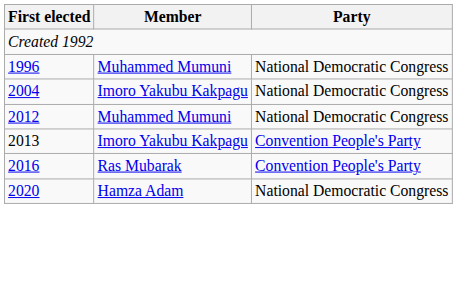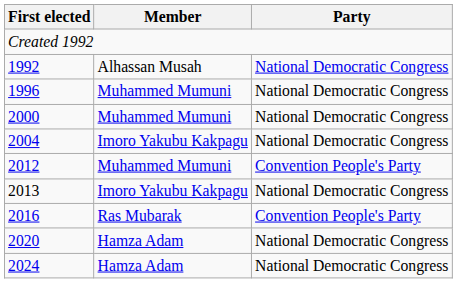+ row: 1992 | Alhassan Musah | National Democratic Congress
+ row: 2000 | Muhammed Mumuni | National Democratic Congress
2012 | Party: National Democratic Congress -> Convention People's Party
2013 | Party: Convention People's Party -> National Democratic Congress
+ row: 2024 | Hamza Adam | National Democratic Congress
